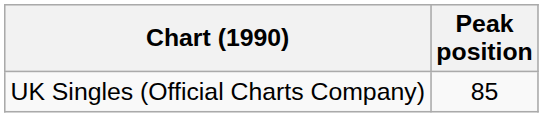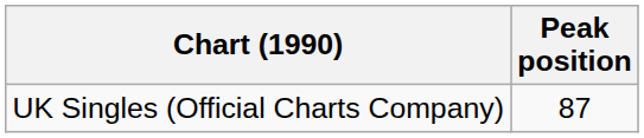UK Singles (Official Charts Company) | Peak position: 85 -> 87
